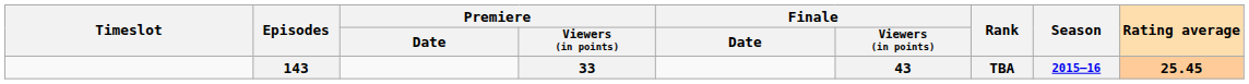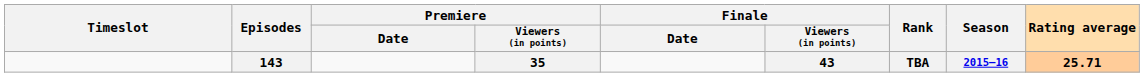143 | Premiere / Viewers (in points): 33 -> 35
143 | Rating average: 25.45 -> 25.71
